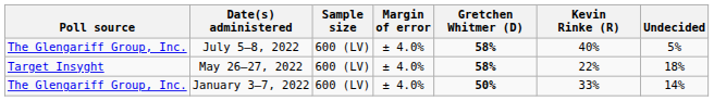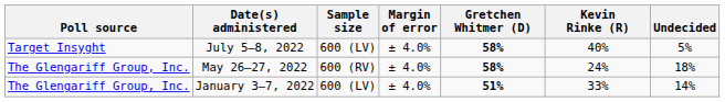July 5–8, 2022 | Poll source: The Glengariff Group, Inc. -> Target Insyght
May 26–27, 2022 | Poll source: Target Insyght -> The Glengariff Group, Inc.
May 26–27, 2022 | Sample size: 600 (LV) -> 600 (RV)
May 26–27, 2022 | Kevin Rinke (R): 22% -> 24%
January 3–7, 2022 | Gretchen Whitmer (D): 50% -> 51%
